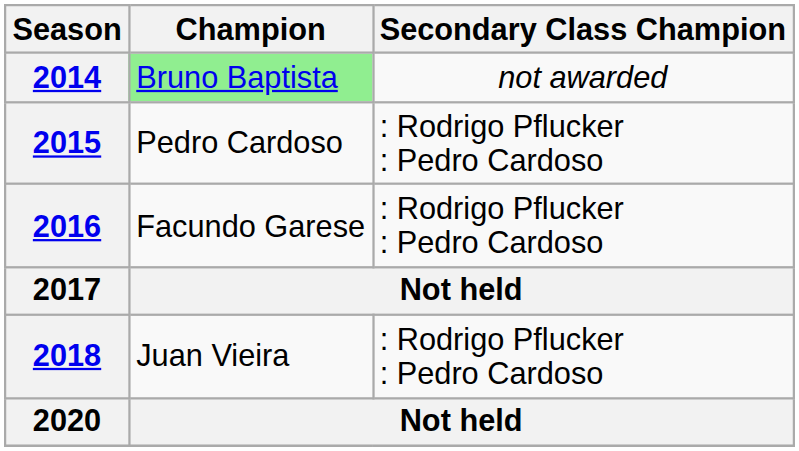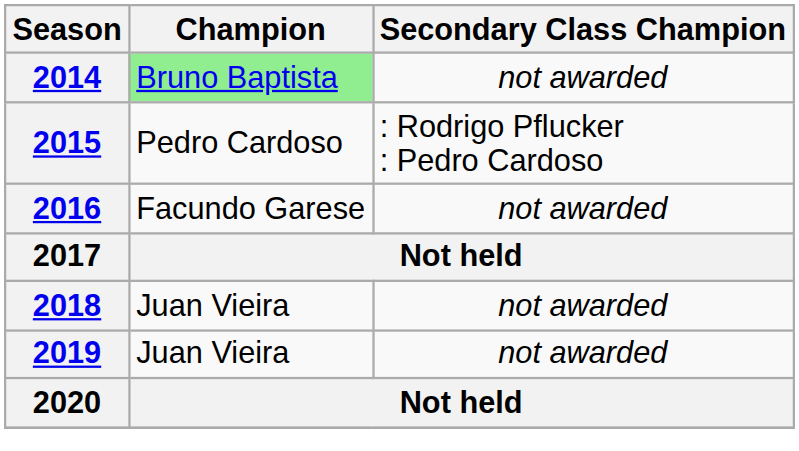2016 | Secondary Class Champion: : Rodrigo Pflucker : Pedro Cardoso -> not awarded
2018 | Secondary Class Champion: : Rodrigo Pflucker : Pedro Cardoso -> not awarded
+ row: 2019 | Juan Vieira | not awarded
